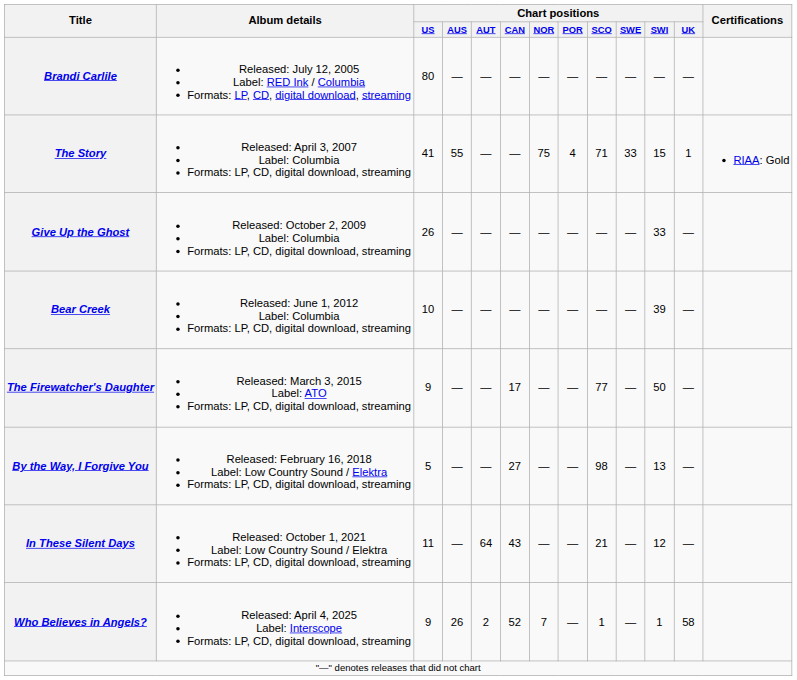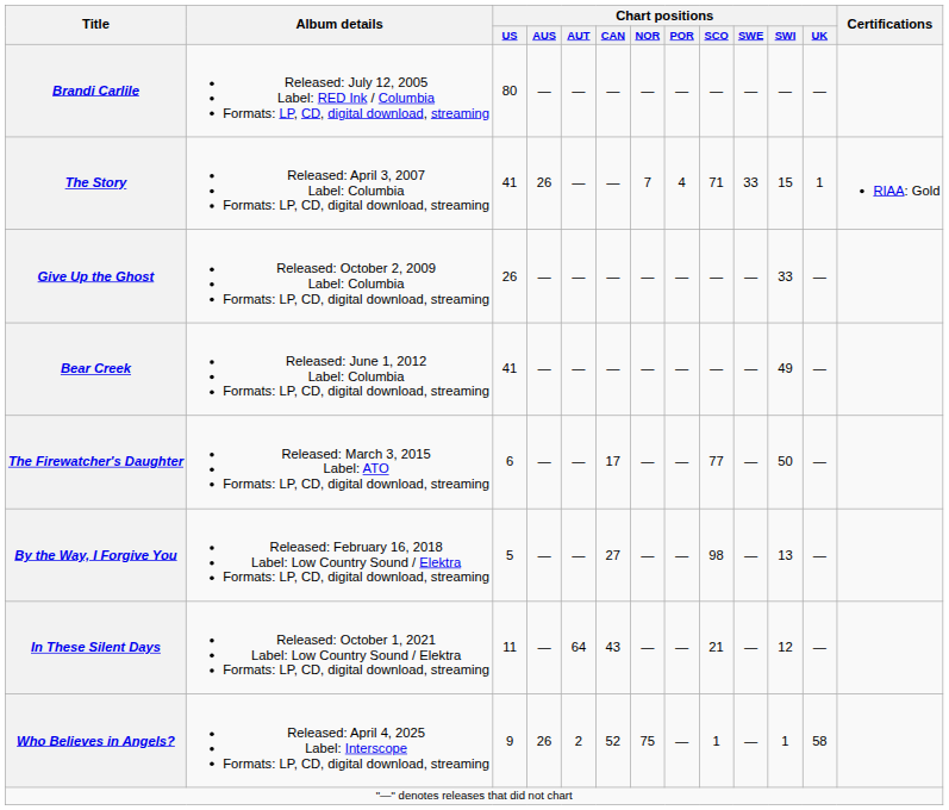The Story | Chart positions / AUS: 55 -> 26
The Story | Chart positions / NOR: 75 -> 7
Bear Creek | Chart positions / US: 10 -> 41
Bear Creek | Chart positions / SWI: 39 -> 49
The Firewatcher's Daughter | Chart positions / US: 9 -> 6
Who Believes in Angels? | Chart positions / NOR: 7 -> 75
